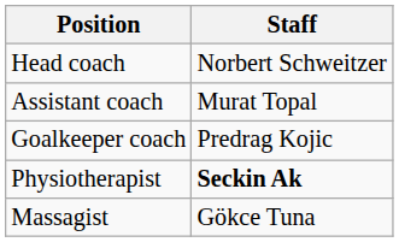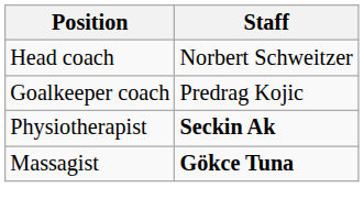- row: Assistant coach | Murat Topal
Massagist | Staff: normal -> bold
